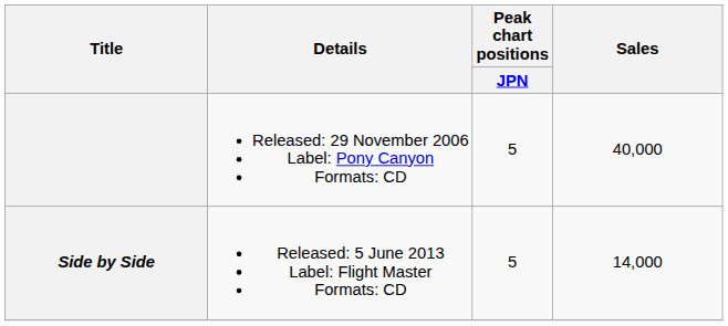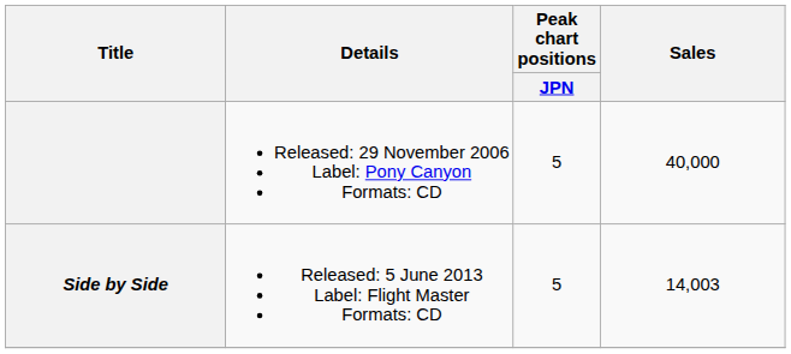Side by Side | Sales: 14,000 -> 14,003
